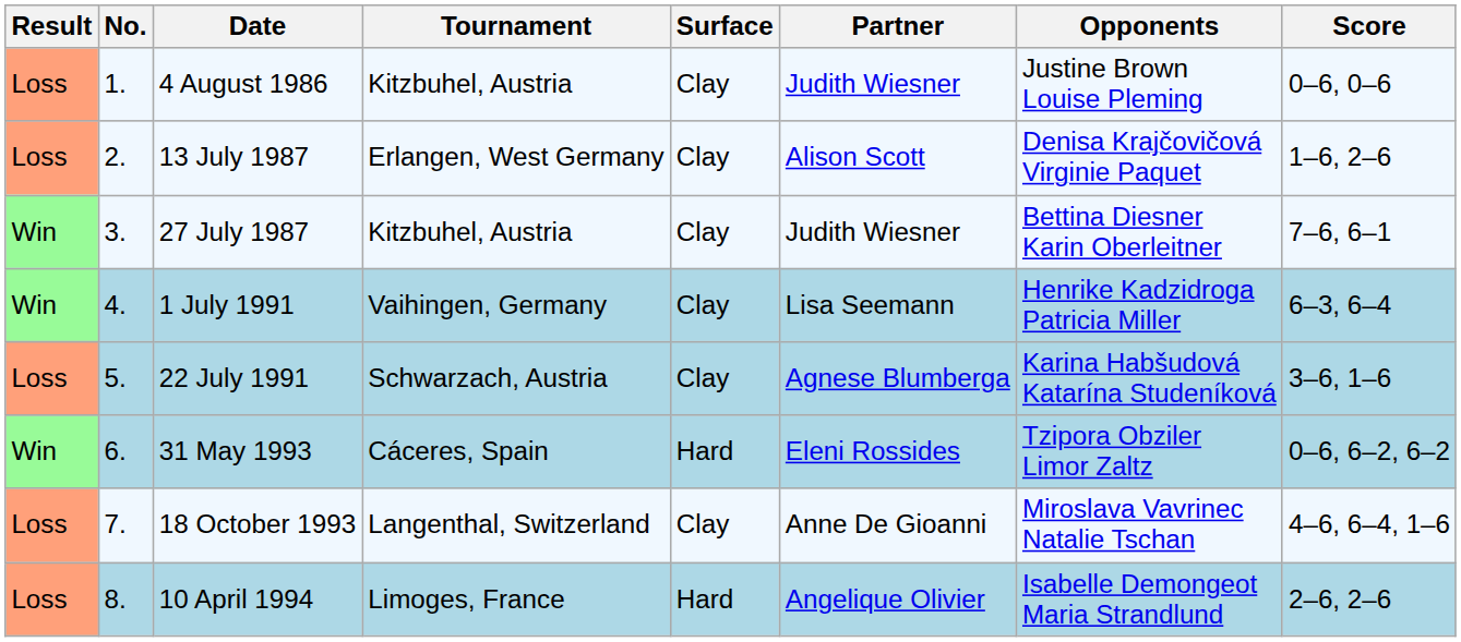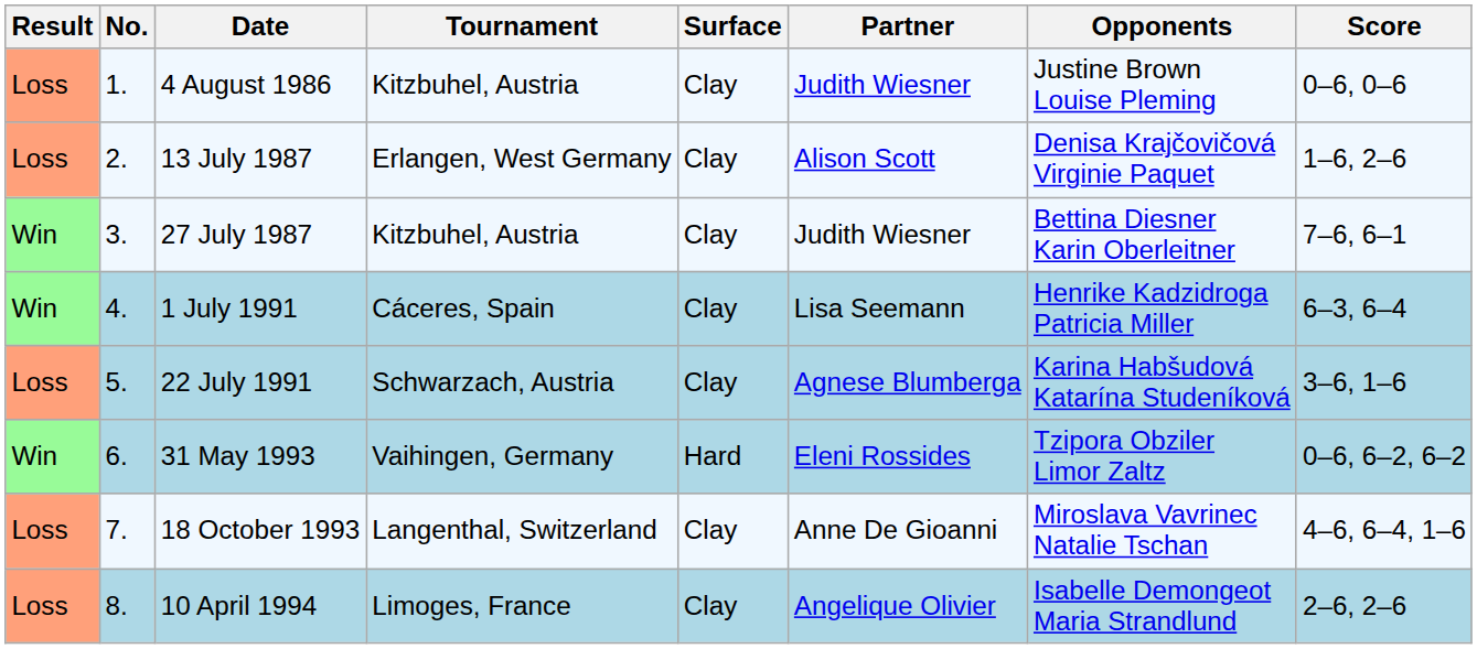1 July 1991 | Tournament: Vaihingen, Germany -> Cáceres, Spain
31 May 1993 | Tournament: Cáceres, Spain -> Vaihingen, Germany
10 April 1994 | Surface: Hard -> Clay
